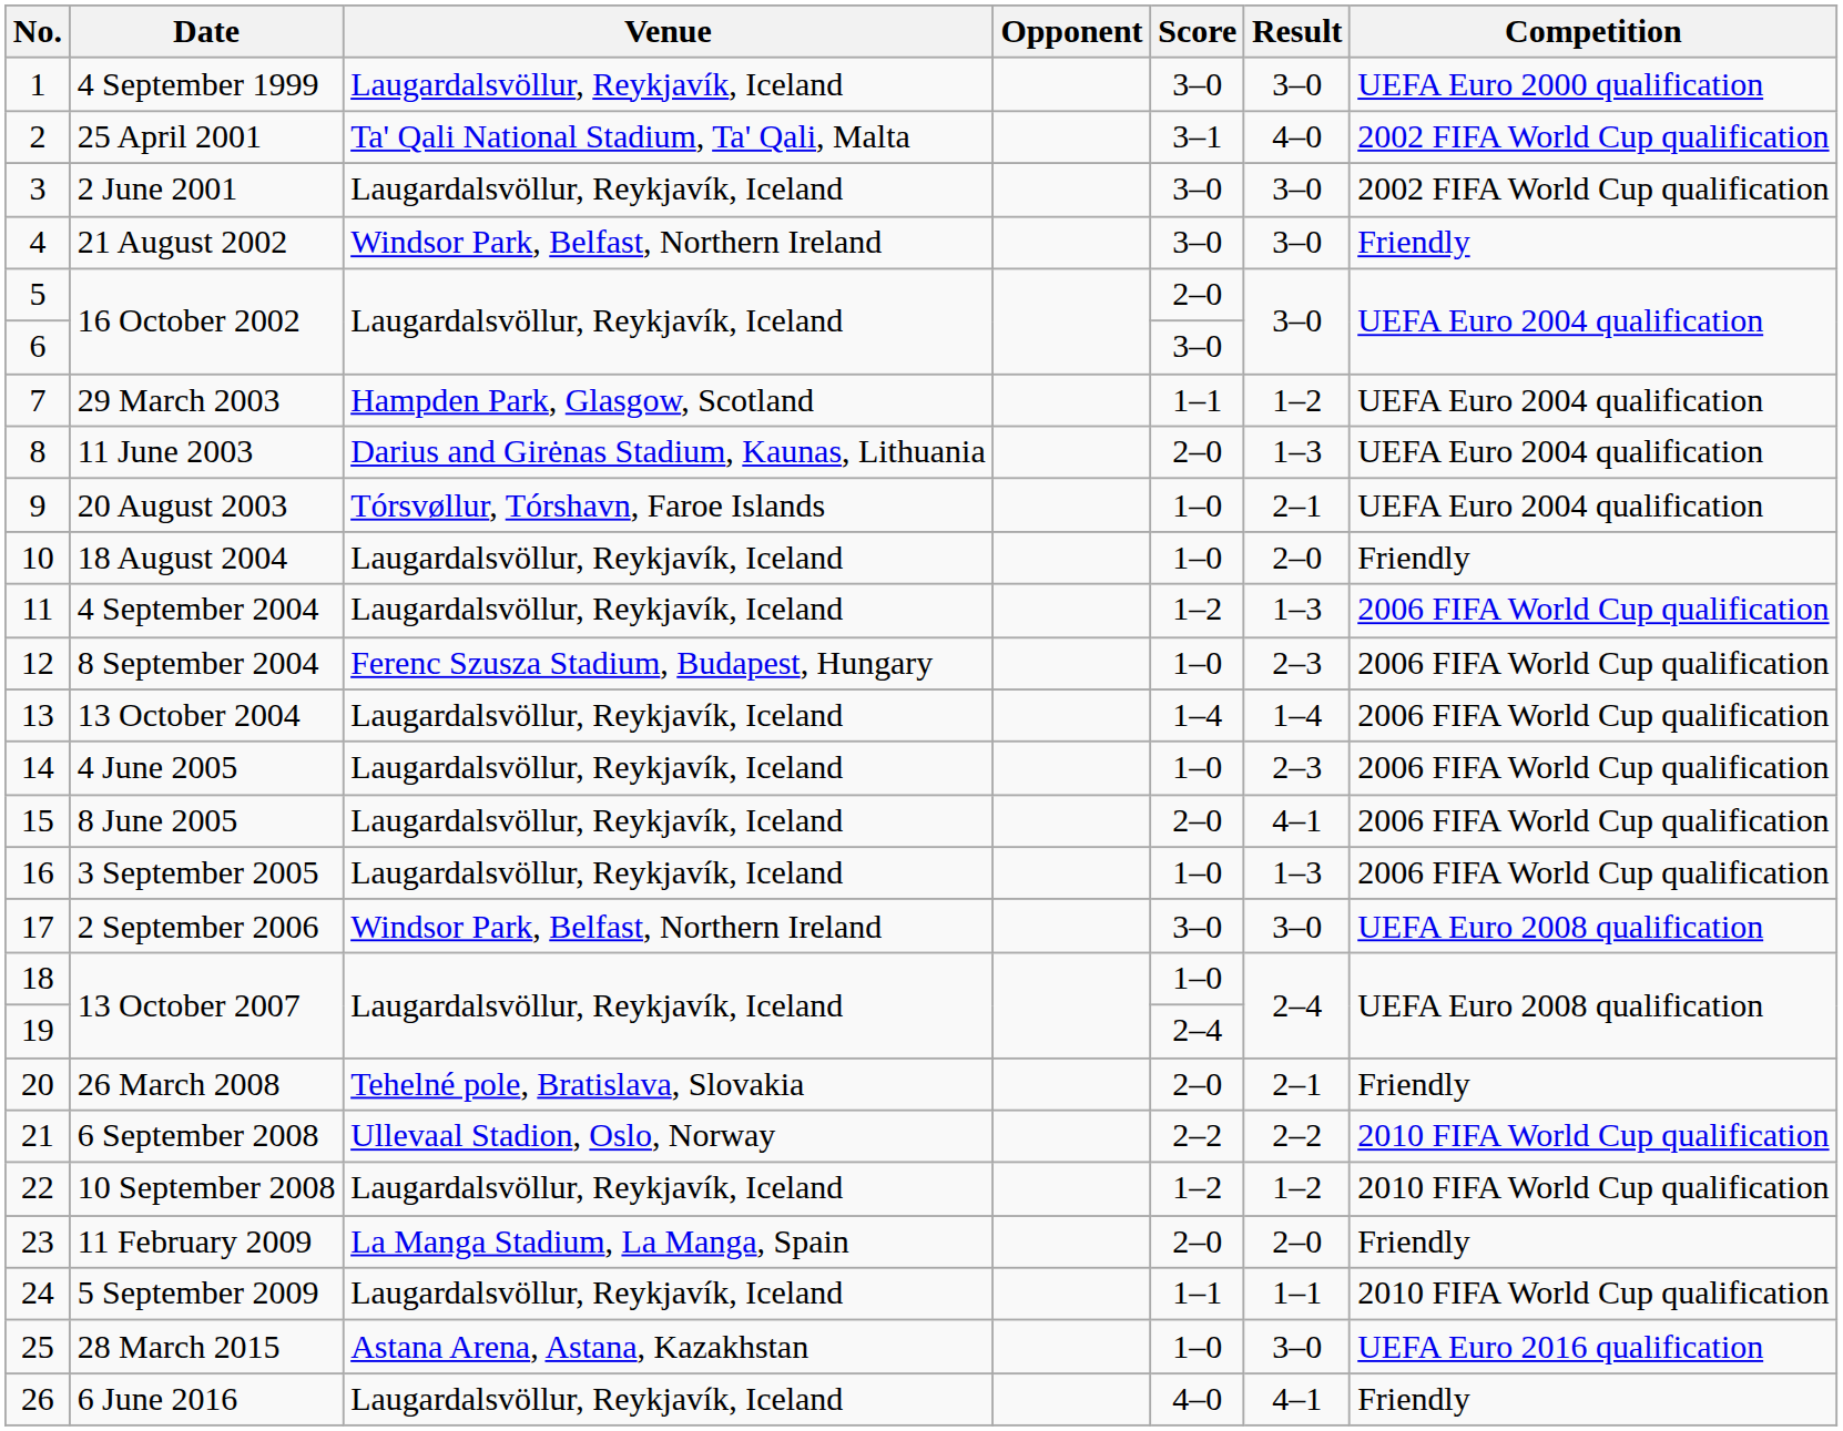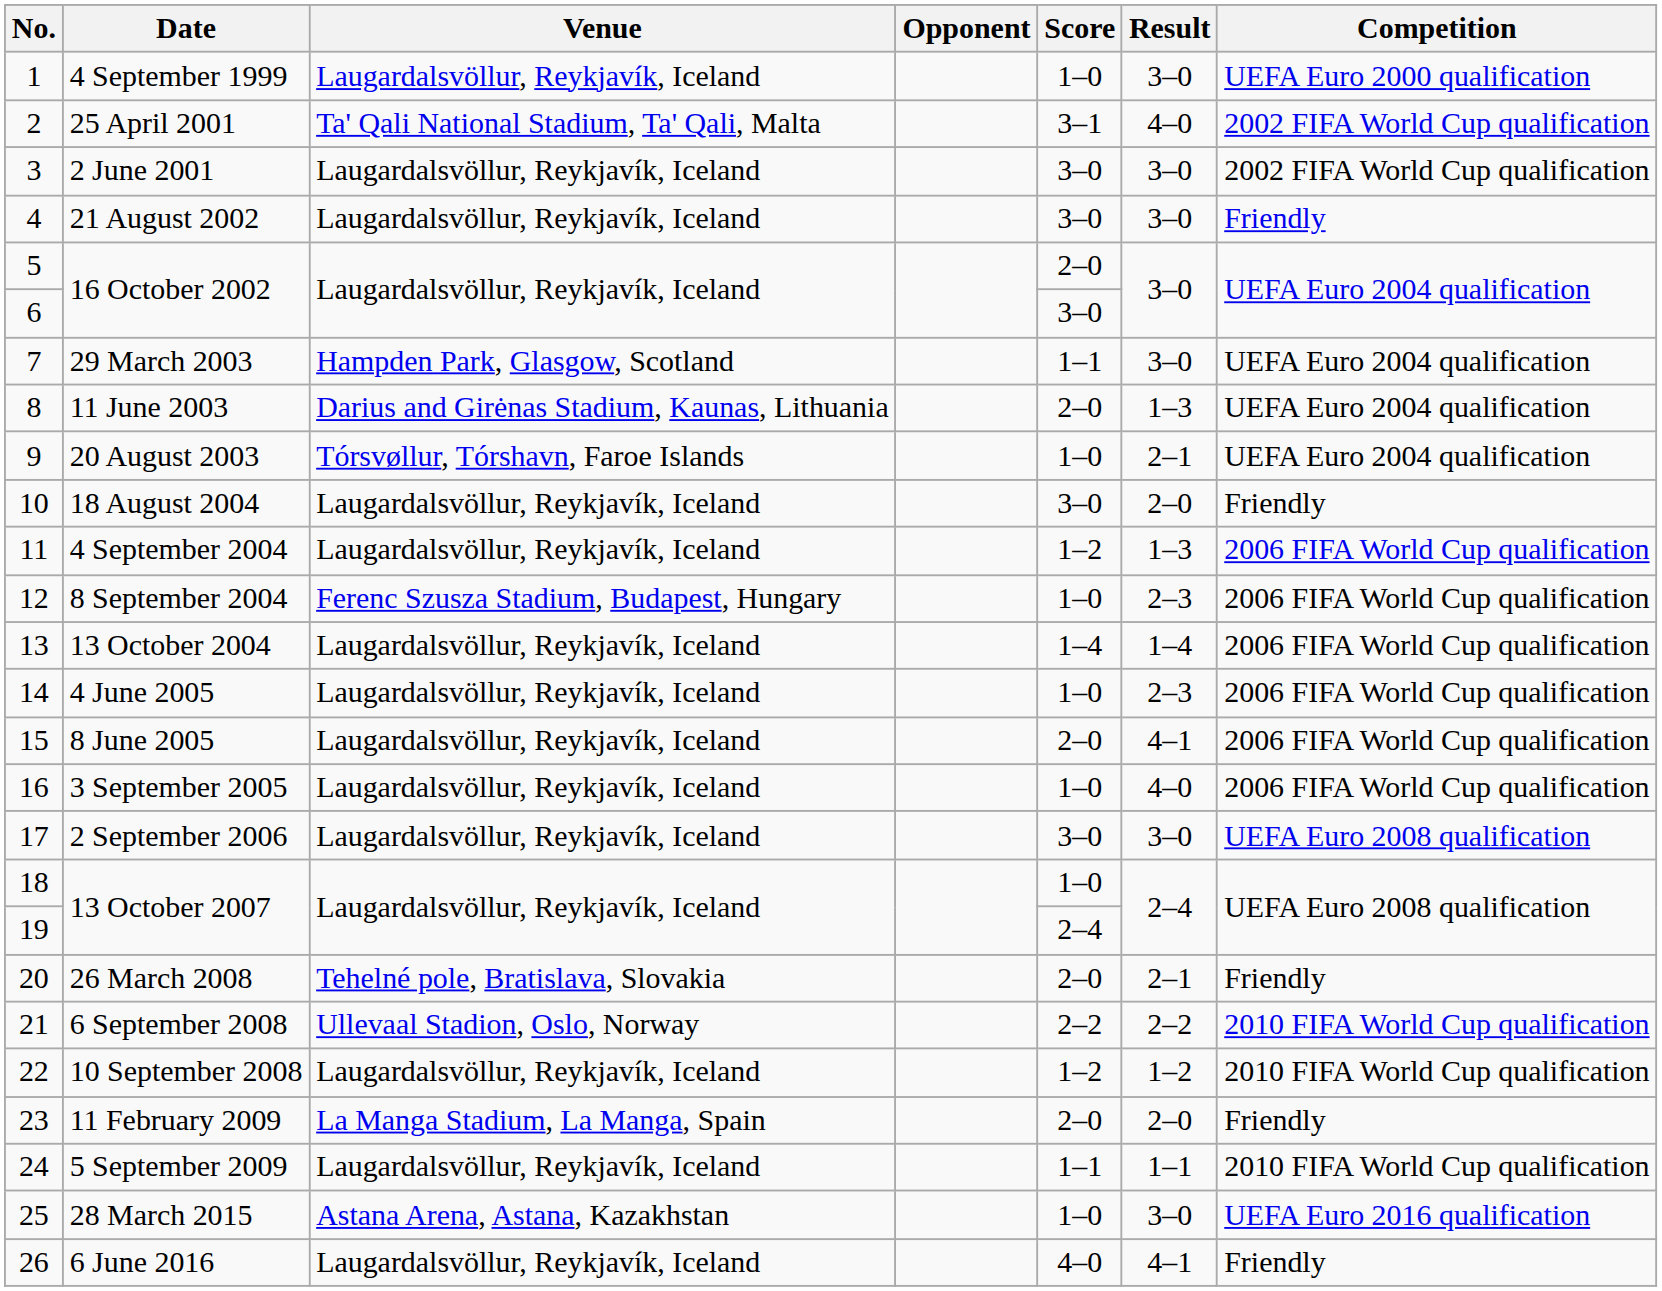4 September 1999 | Score: 3–0 -> 1–0
21 August 2002 | Venue: Windsor Park, Belfast, Northern Ireland -> Laugardalsvöllur, Reykjavík, Iceland
29 March 2003 | Result: 1–2 -> 3–0
18 August 2004 | Score: 1–0 -> 3–0
3 September 2005 | Result: 1–3 -> 4–0
2 September 2006 | Venue: Windsor Park, Belfast, Northern Ireland -> Laugardalsvöllur, Reykjavík, Iceland
